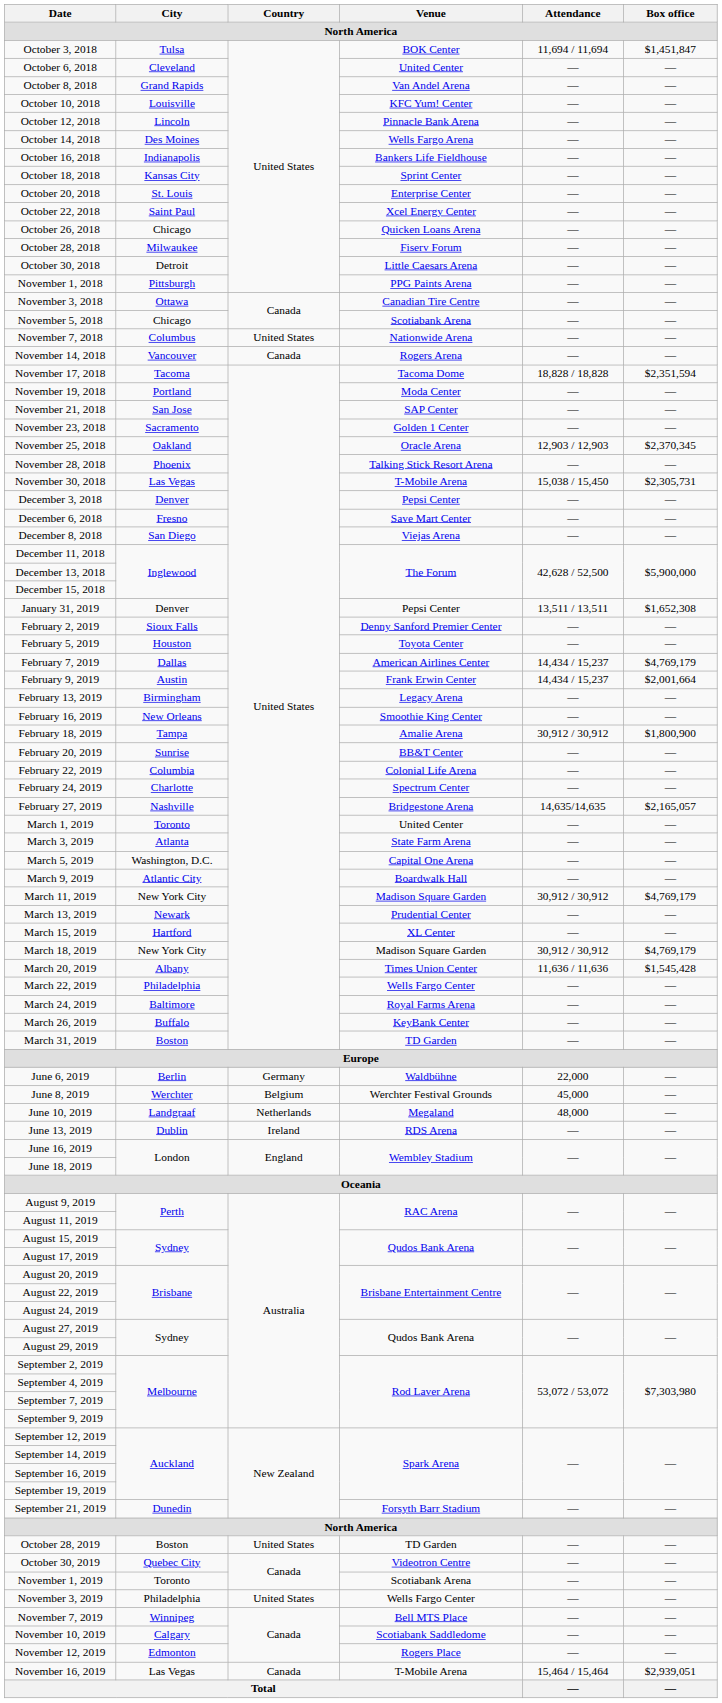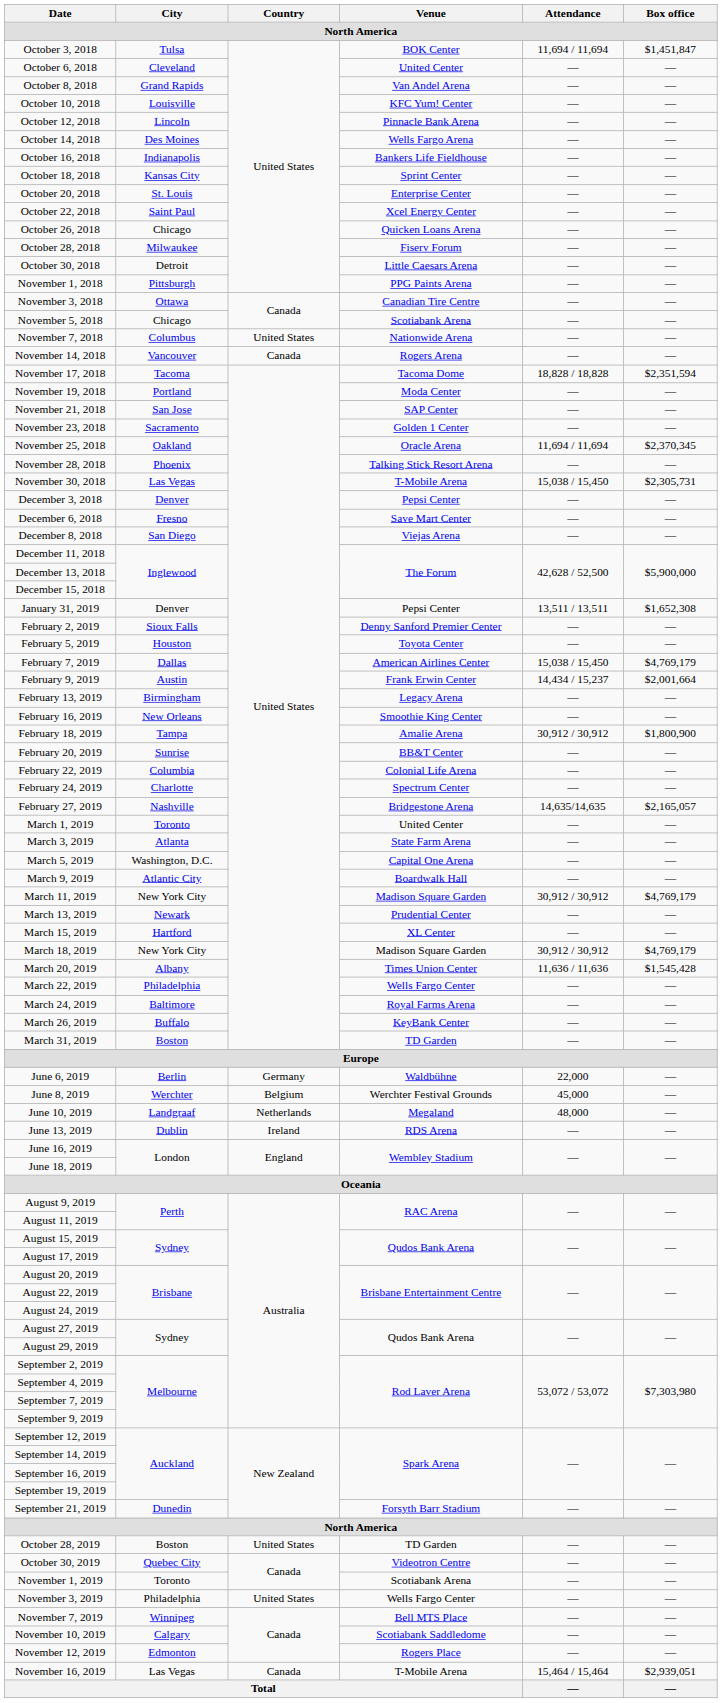November 25, 2018 | Attendance: 12,903 / 12,903 -> 11,694 / 11,694
February 7, 2019 | Attendance: 14,434 / 15,237 -> 15,038 / 15,450
